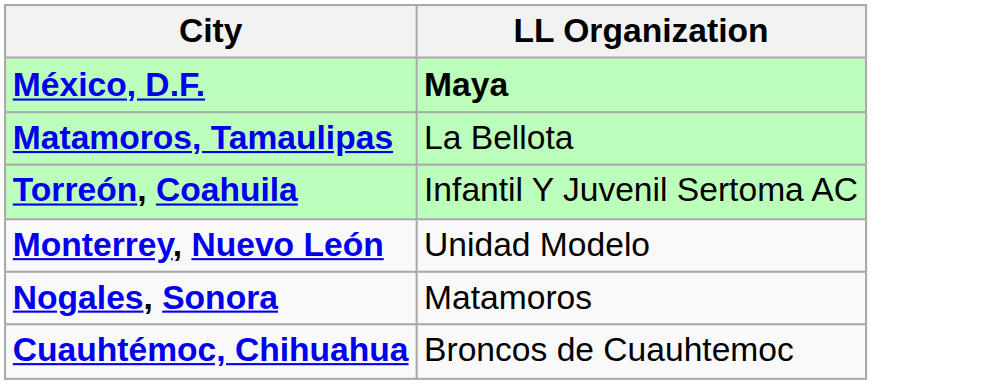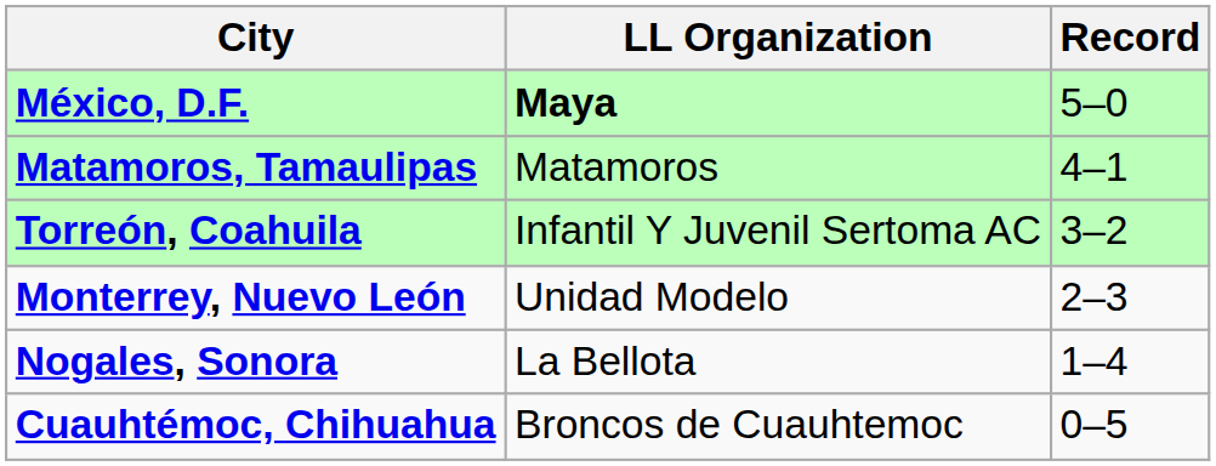+ column: Record | 5–0 | 4–1 | 3–2 | 2–3 | 1–4 | 0–5
Matamoros, Tamaulipas | LL Organization: La Bellota -> Matamoros
Nogales, Sonora | LL Organization: Matamoros -> La Bellota
